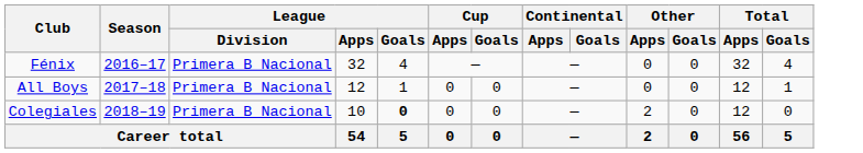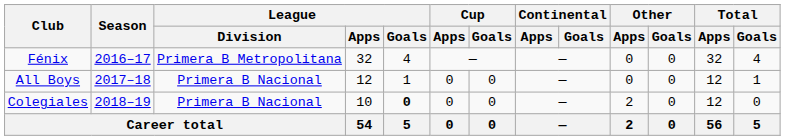Fénix | League / Division: Primera B Nacional -> Primera B Metropolitana
